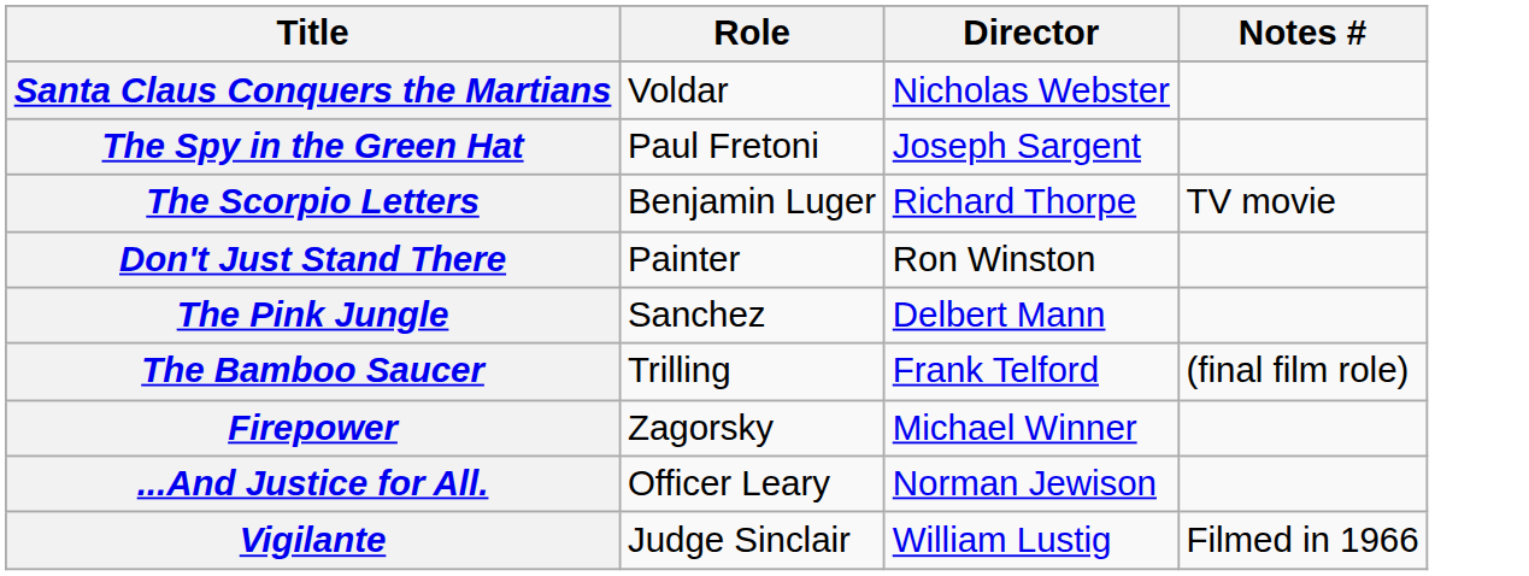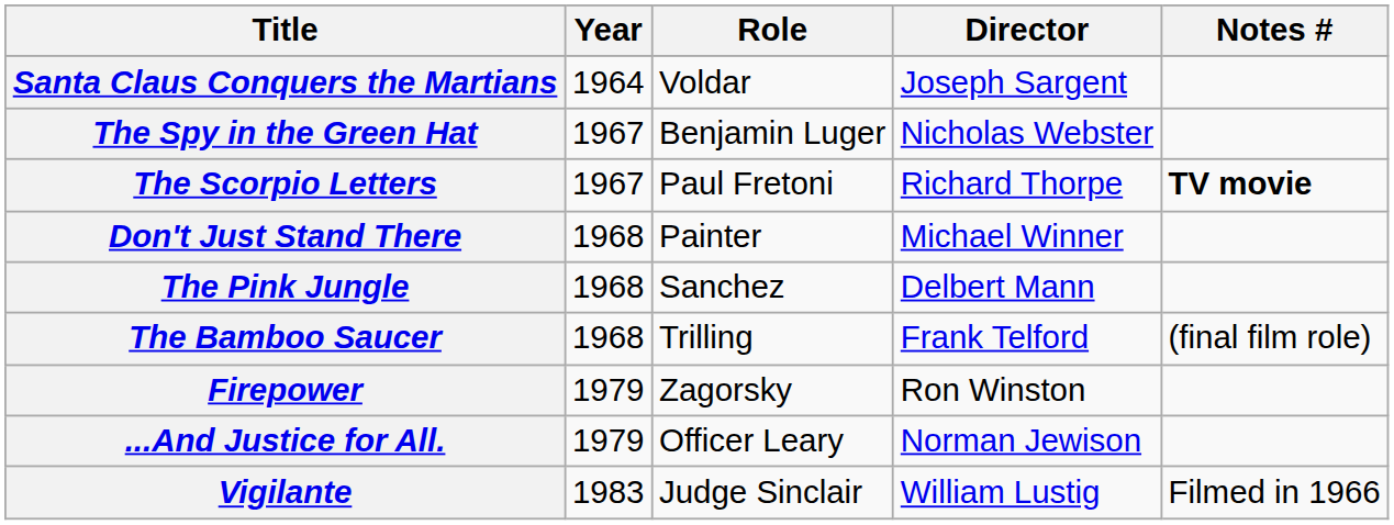+ column: Year | 1964 | 1967 | 1967 | 1968 | 1968 | 1968 | 1979 | 1979 | 1983
Santa Claus Conquers the Martians | Director: Nicholas Webster -> Joseph Sargent
The Spy in the Green Hat | Role: Paul Fretoni -> Benjamin Luger
The Spy in the Green Hat | Director: Joseph Sargent -> Nicholas Webster
The Scorpio Letters | Role: Benjamin Luger -> Paul Fretoni
The Scorpio Letters | Notes #: normal -> bold
Don't Just Stand There | Director: Ron Winston -> Michael Winner
Firepower | Director: Michael Winner -> Ron Winston
